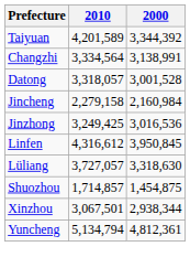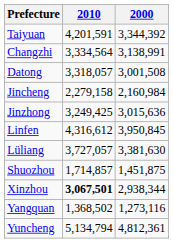Taiyuan | 2010: 4,201,589 -> 4,201,591
Datong | 2000: 3,001,528 -> 3,001,508
Jinzhong | 2000: 3,016,536 -> 3,015,636
Lüliang | 2000: 3,318,630 -> 3,381,630
Shuozhou | 2000: 1,454,875 -> 1,451,875
Xinzhou | 2010: normal -> bold
+ row: Yangquan | 1,368,502 | 1,273,116
